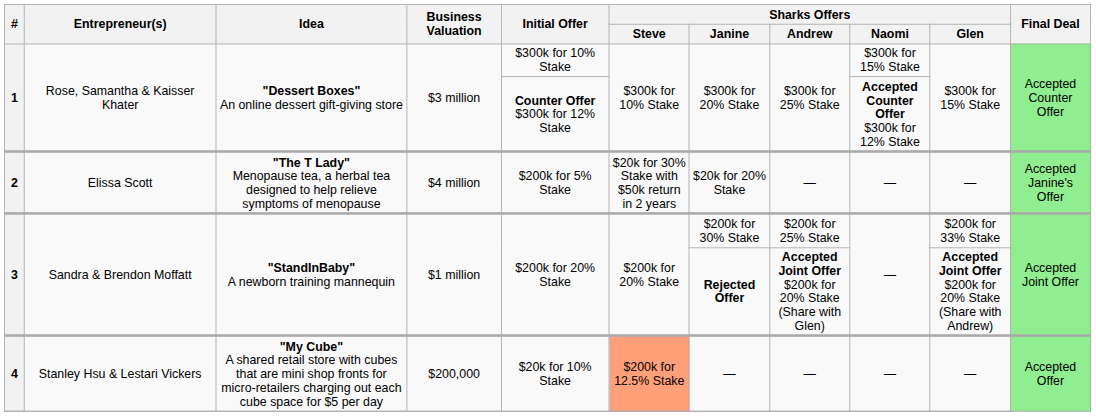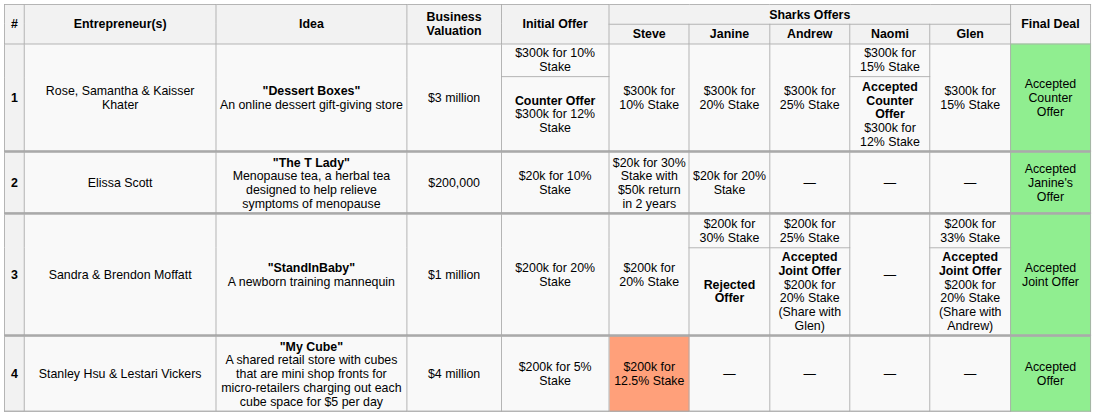2 | Business Valuation: $4 million -> $200,000
2 | Initial Offer: $200k for 5% Stake -> $20k for 10% Stake
4 | Business Valuation: $200,000 -> $4 million
4 | Initial Offer: $20k for 10% Stake -> $200k for 5% Stake
